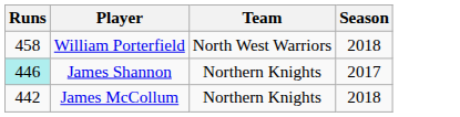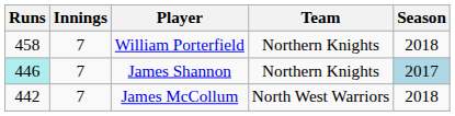+ column: Innings | 7 | 7 | 7
William Porterfield | Team: North West Warriors -> Northern Knights
James Shannon | Season: no background -> lightblue background
James McCollum | Team: Northern Knights -> North West Warriors
